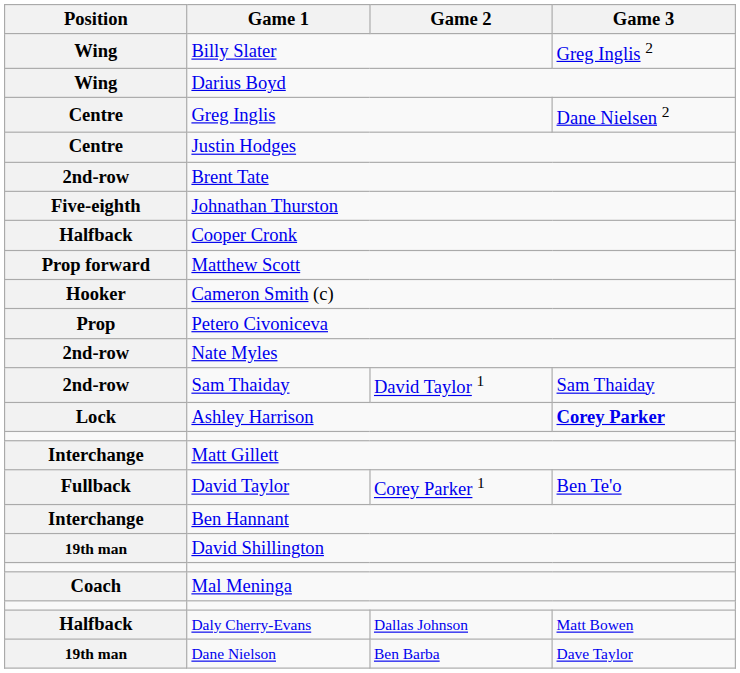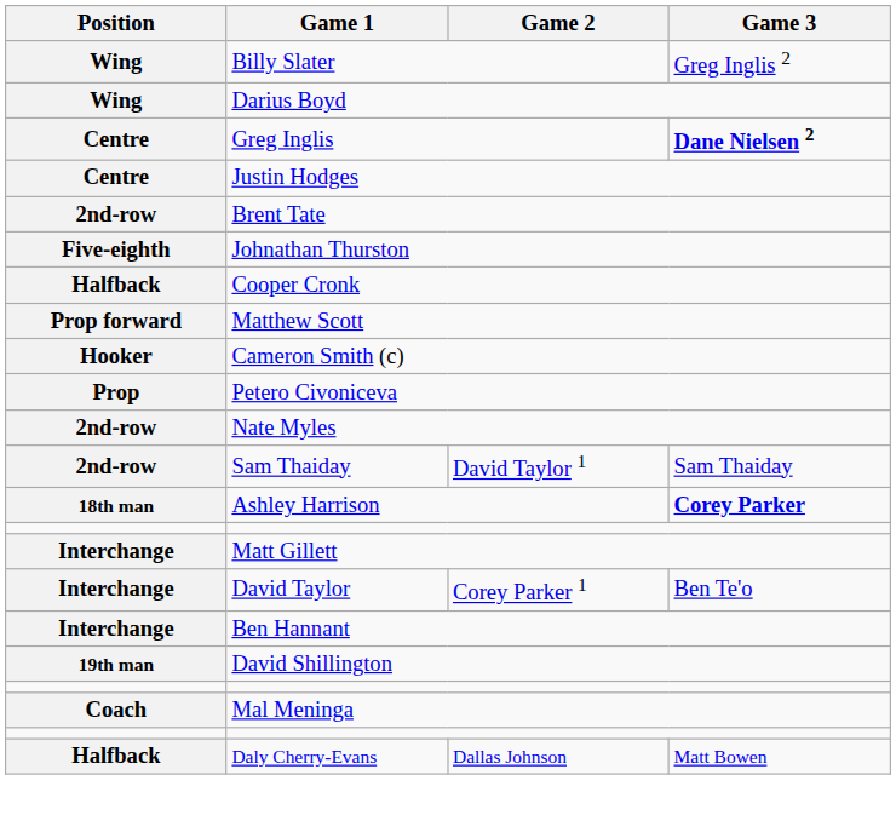Greg Inglis | Game 3: normal -> bold
Ashley Harrison | Position: Lock -> 18th man
David Taylor | Position: Fullback -> Interchange
- row: 19th man | Dane Nielson | Ben Barba | Dave Taylor
